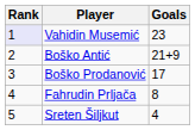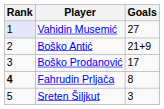Vahidin Musemić | Goals: 23 -> 27
Fahrudin Prljača | Rank: normal -> bold
Sreten Šiljkut | Goals: 4 -> 3
